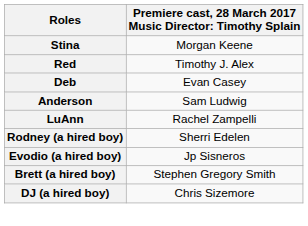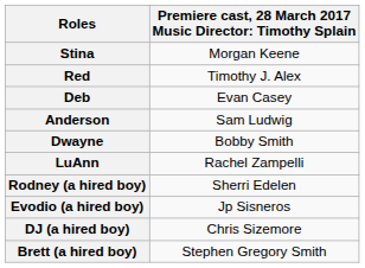+ row: Dwayne | Bobby Smith
rows swapped: DJ (a hired boy) <-> Brett (a hired boy)
